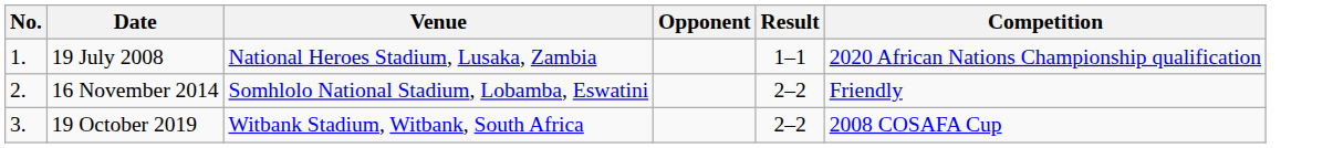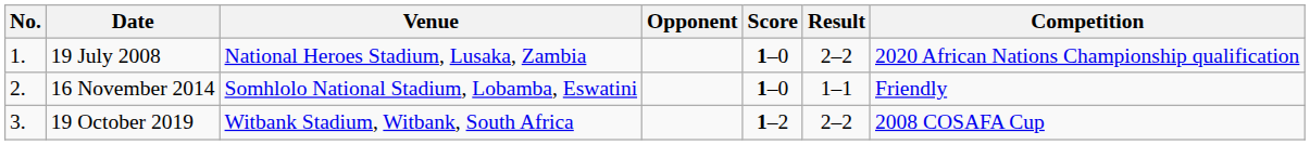+ column: Score | 1–0 | 1–0 | 1–2
19 July 2008 | Result: 1–1 -> 2–2
16 November 2014 | Result: 2–2 -> 1–1
